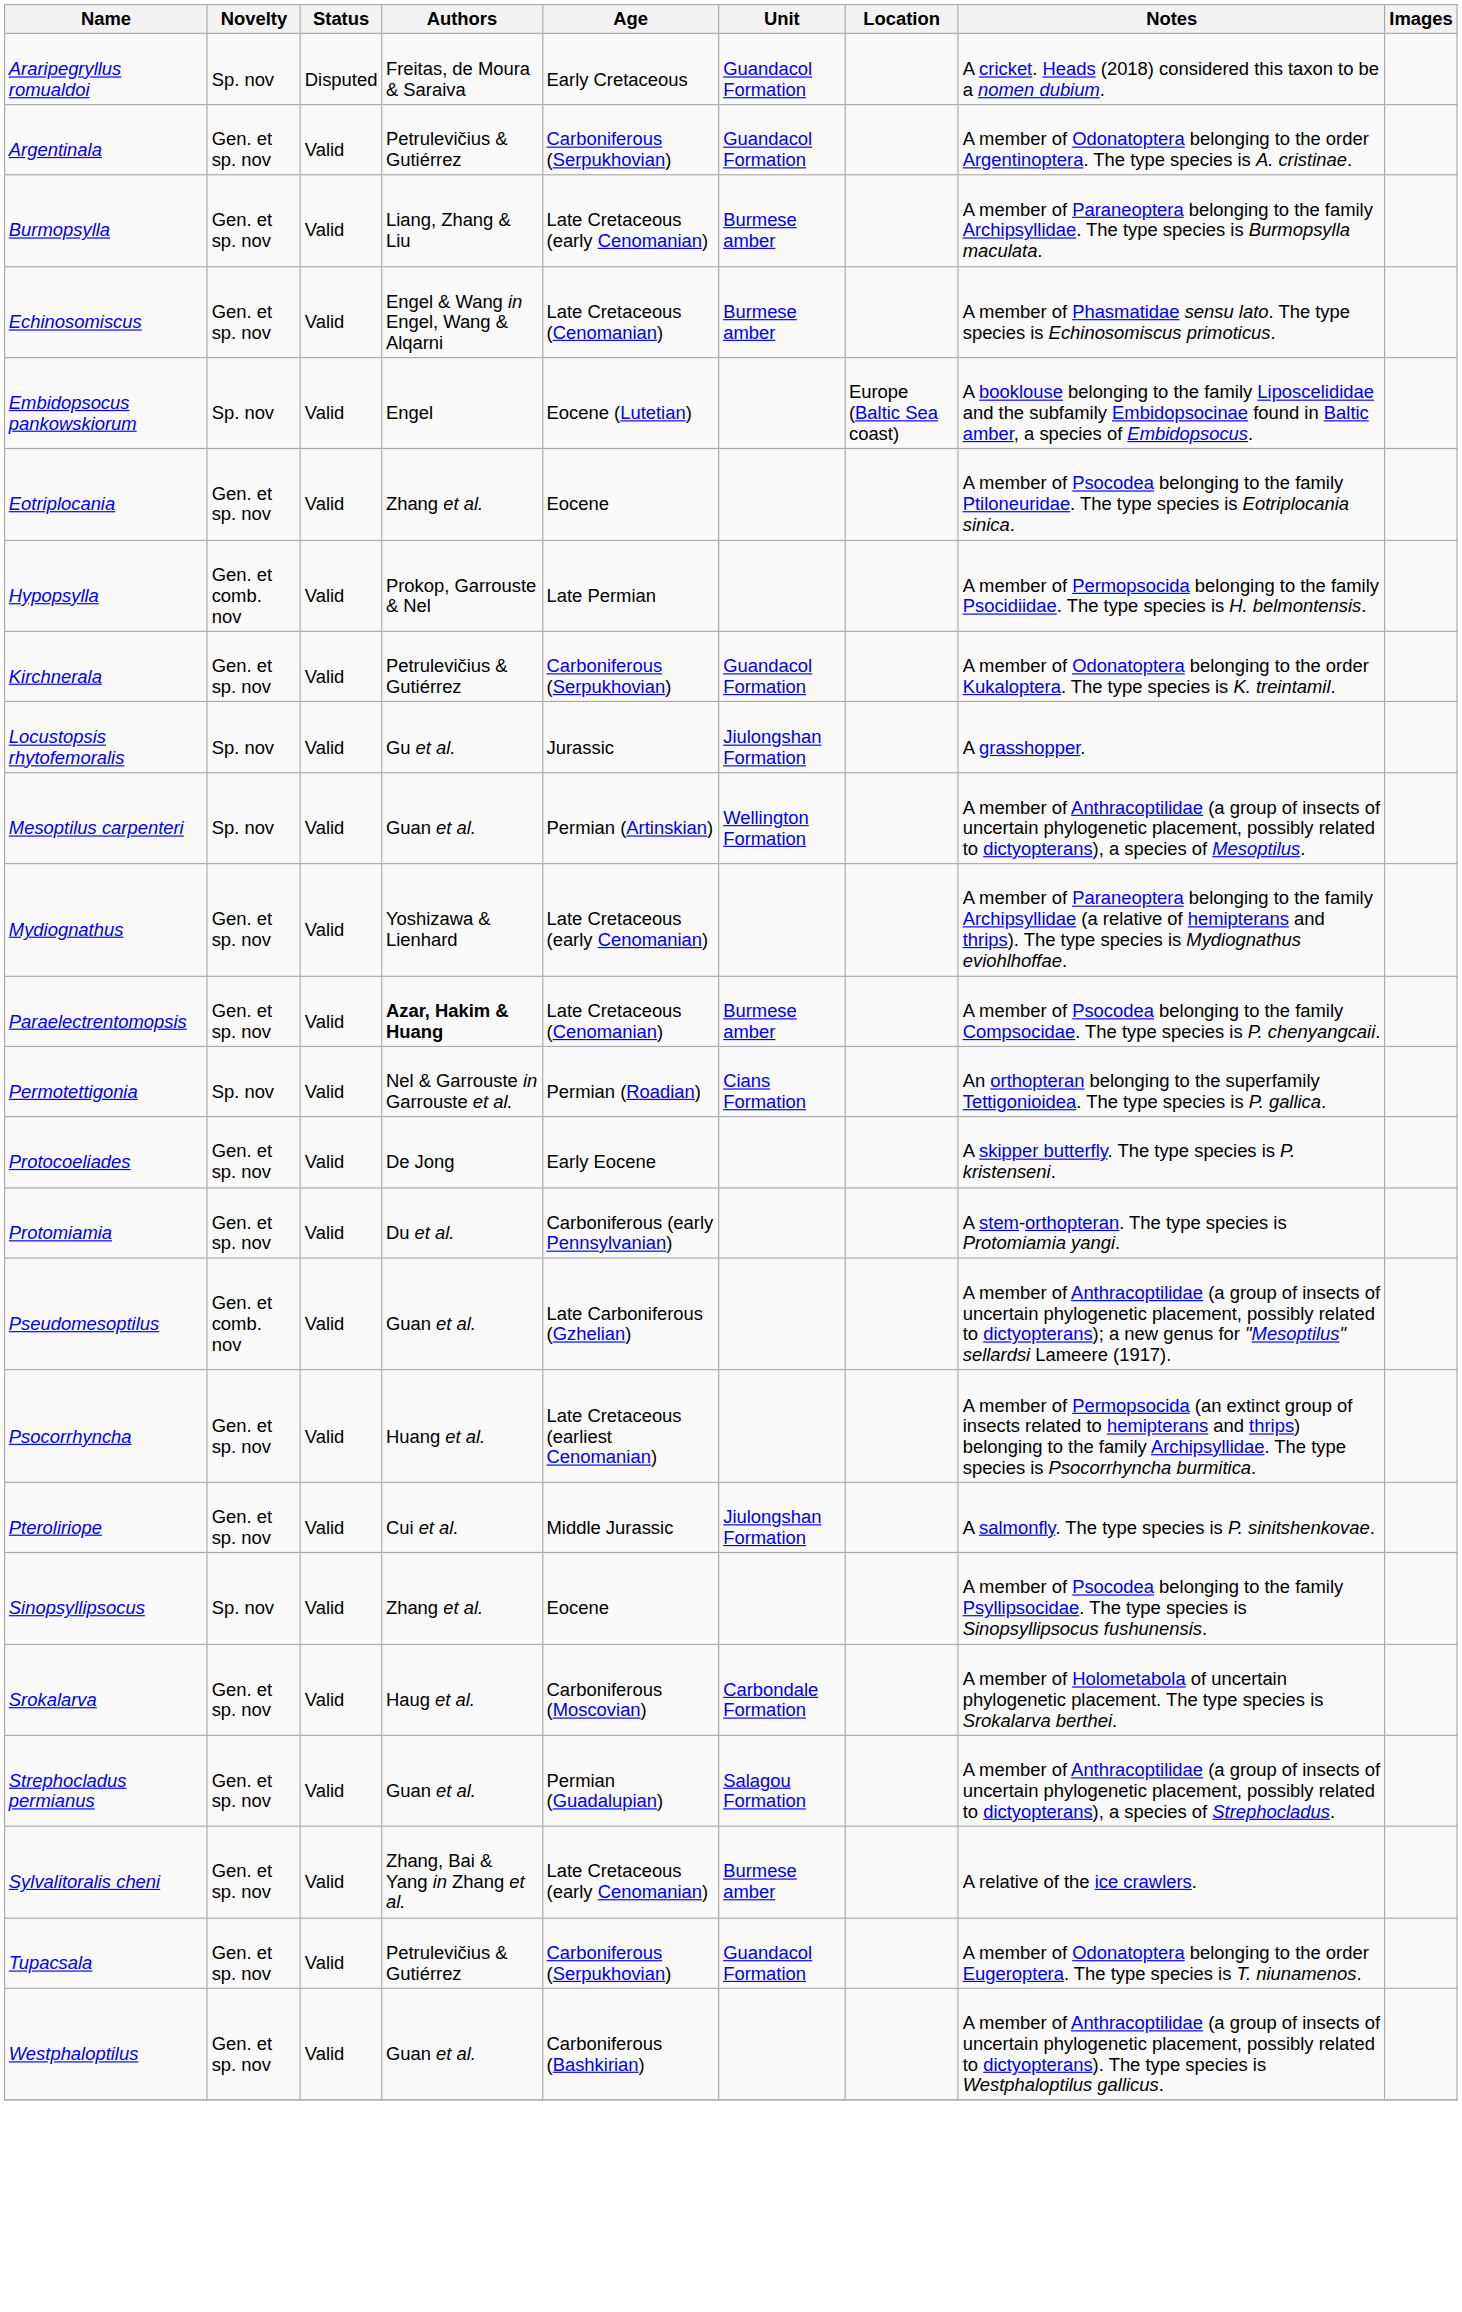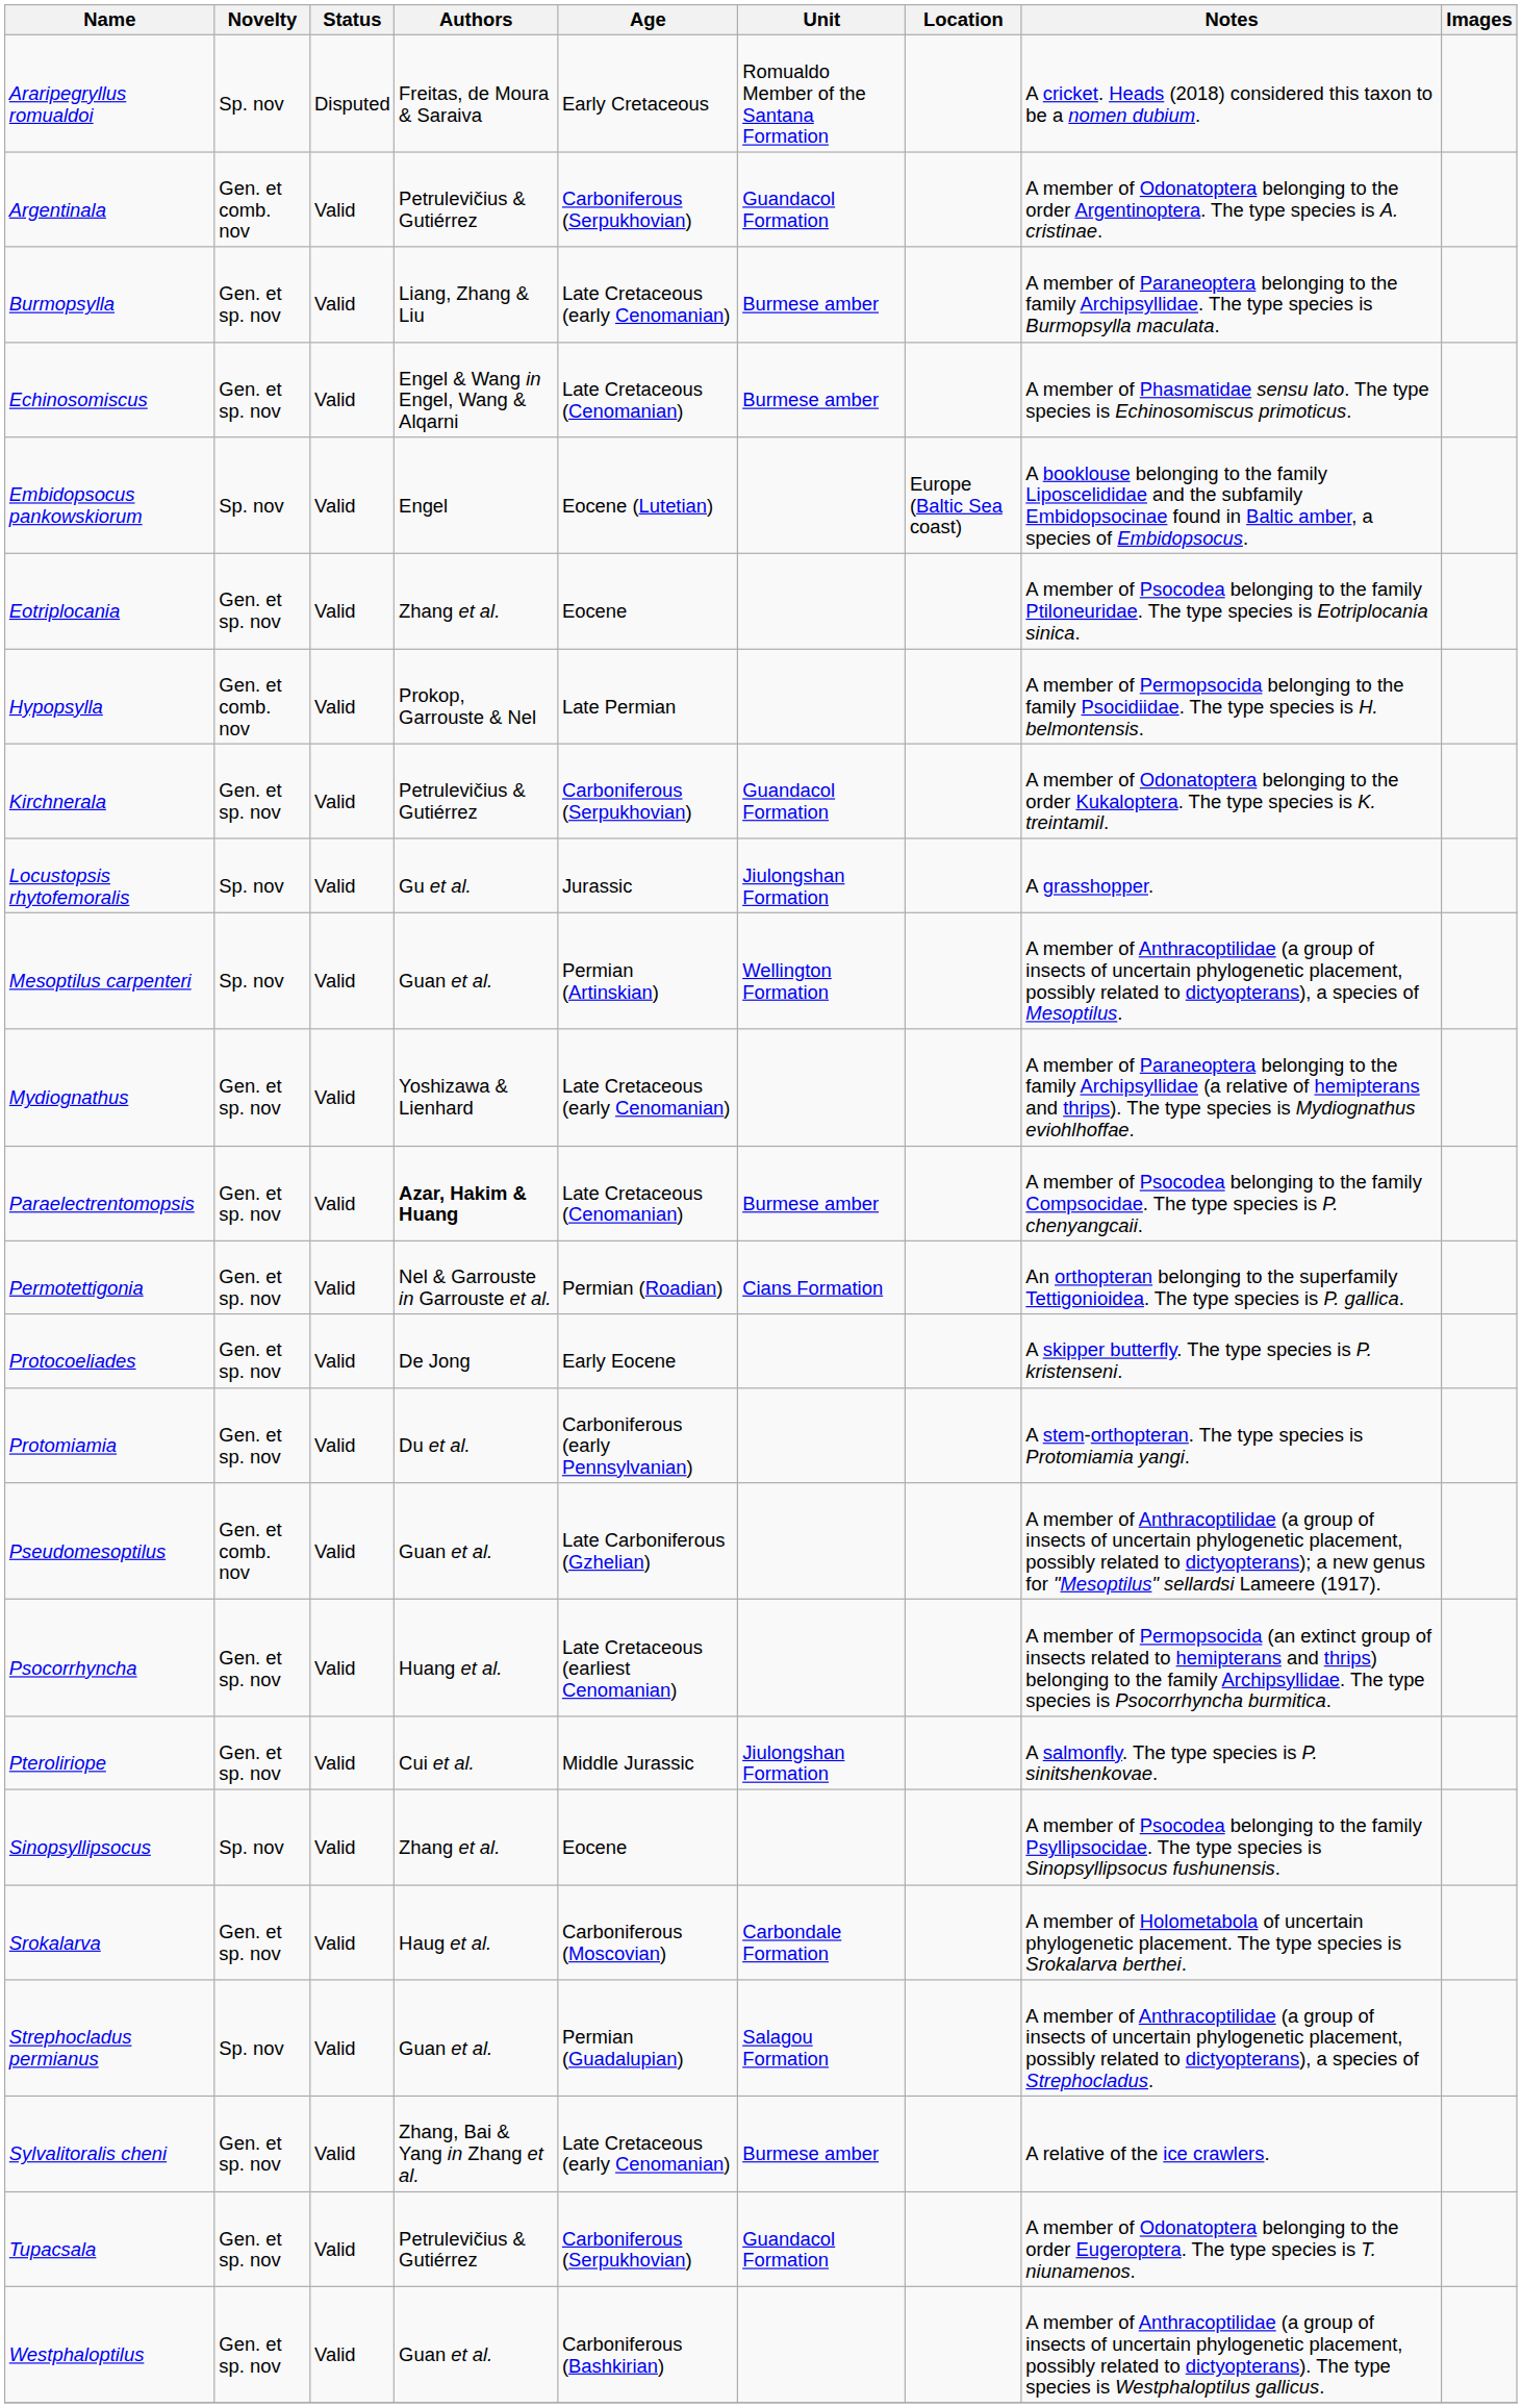Araripegryllus romualdoi | Unit: Guandacol Formation -> Romualdo Member of the Santana Formation
Argentinala | Novelty: Gen. et sp. nov -> Gen. et comb. nov
Permotettigonia | Novelty: Sp. nov -> Gen. et sp. nov
Strephocladus permianus | Novelty: Gen. et sp. nov -> Sp. nov
